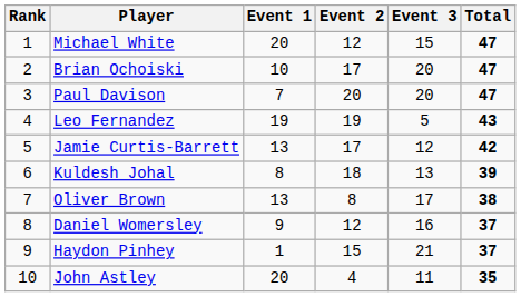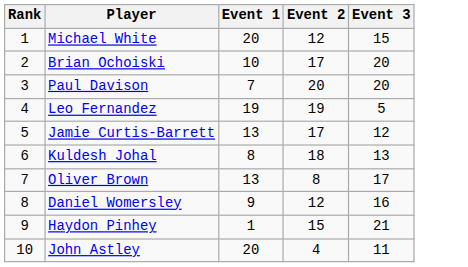- column: Total | 47 | 47 | 47 | 43 | 42 | 39 | 38 | 37 | 37 | 35
